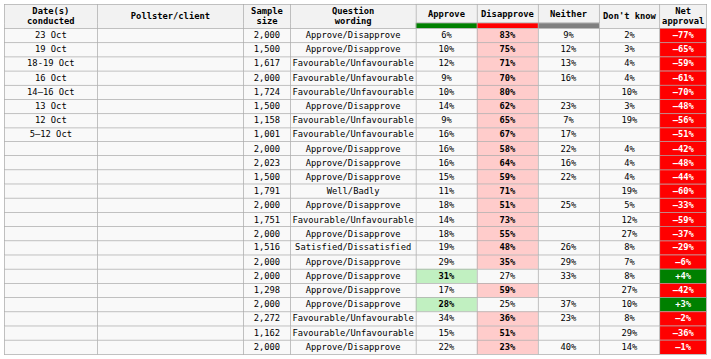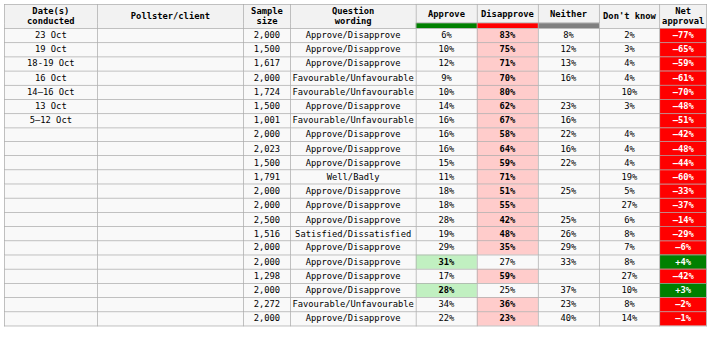23 Oct / 2,000 | Neither: 9% -> 8%
1,617 | Question wording: Favourable/Unfavourable -> Approve/Disapprove
- row: 12 Oct | 1,158 | Favourable/Unfavourable | 9% | 65% | 7% | 19% | –56%
1,001 | Neither: 17% -> 16%
- row: 1,751 | Favourable/Unfavourable | 14% | 73% | 12% | –59%
+ row: 2,500 | Approve/Disapprove | 28% | 42% | 25% | 6% | –14%
- row: 1,162 | Favourable/Unfavourable | 15% | 51% | 29% | –36%
